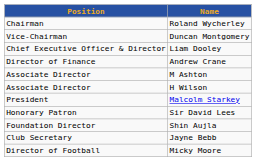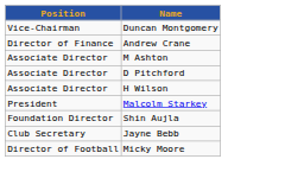- row: Chairman | Roland Wycherley
- row: Chief Executive Officer & Director | Liam Dooley
+ row: Associate Director | D Pitchford
- row: Honorary Patron | Sir David Lees
